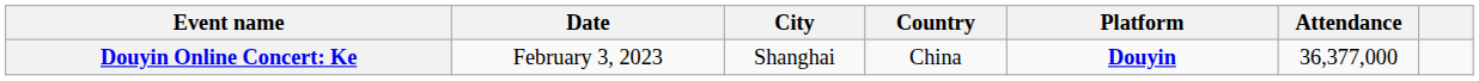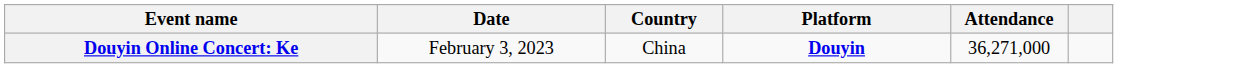- column: City | Shanghai
Douyin Online Concert: Ke | Attendance: 36,377,000 -> 36,271,000
